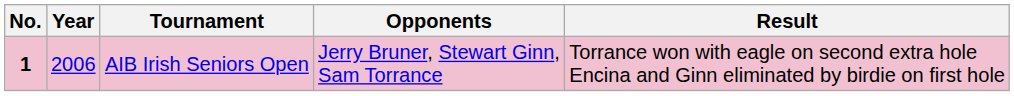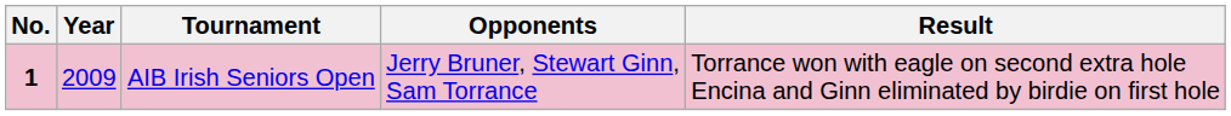AIB Irish Seniors Open | Year: 2006 -> 2009
